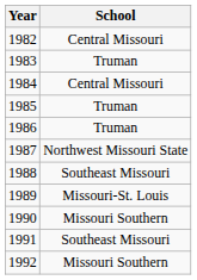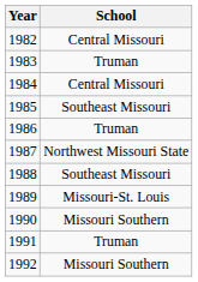1985 | School: Truman -> Southeast Missouri
1991 | School: Southeast Missouri -> Truman
